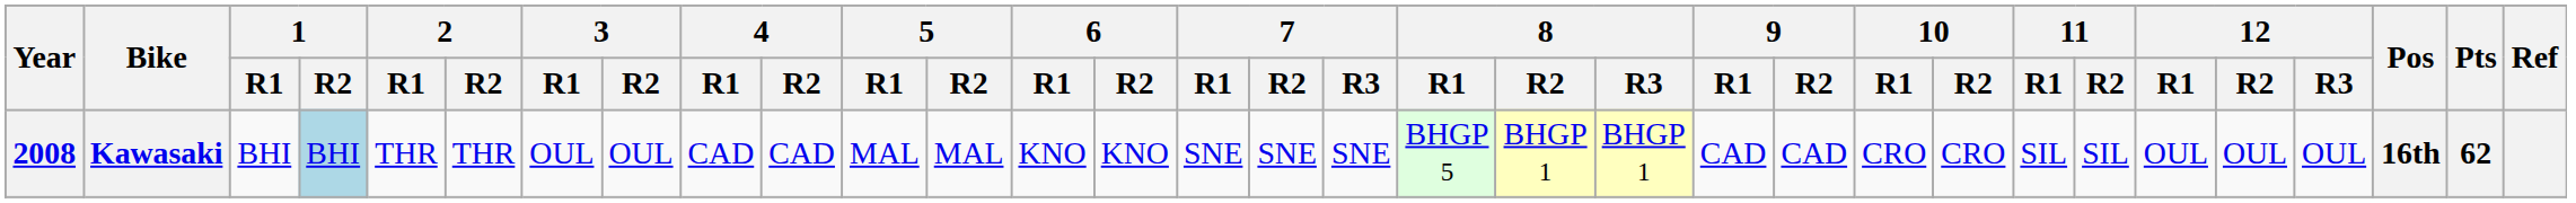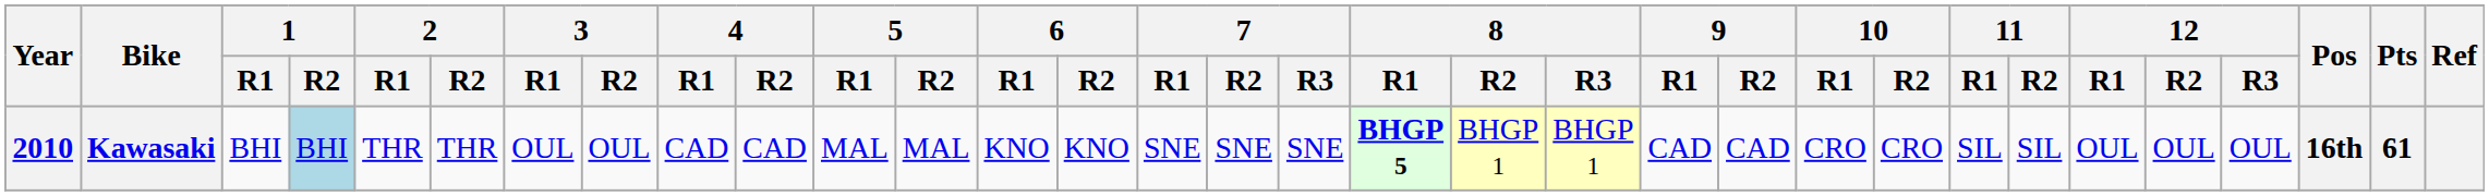Kawasaki | Year: 2008 -> 2010
Kawasaki | 8 / R1: normal -> bold
Kawasaki | Pts: 62 -> 61
